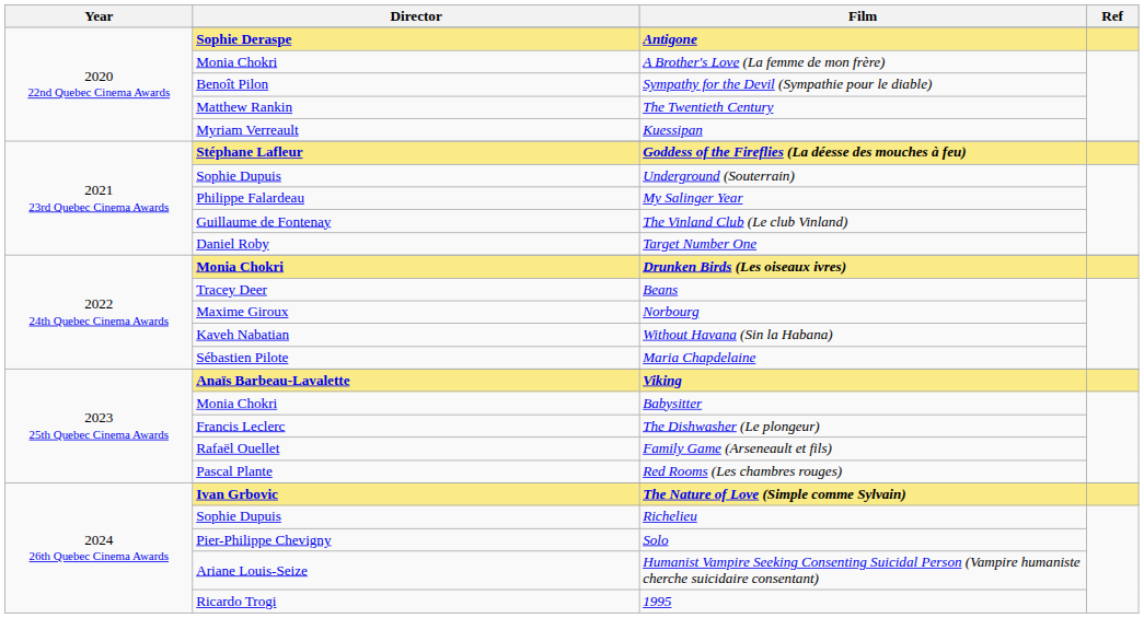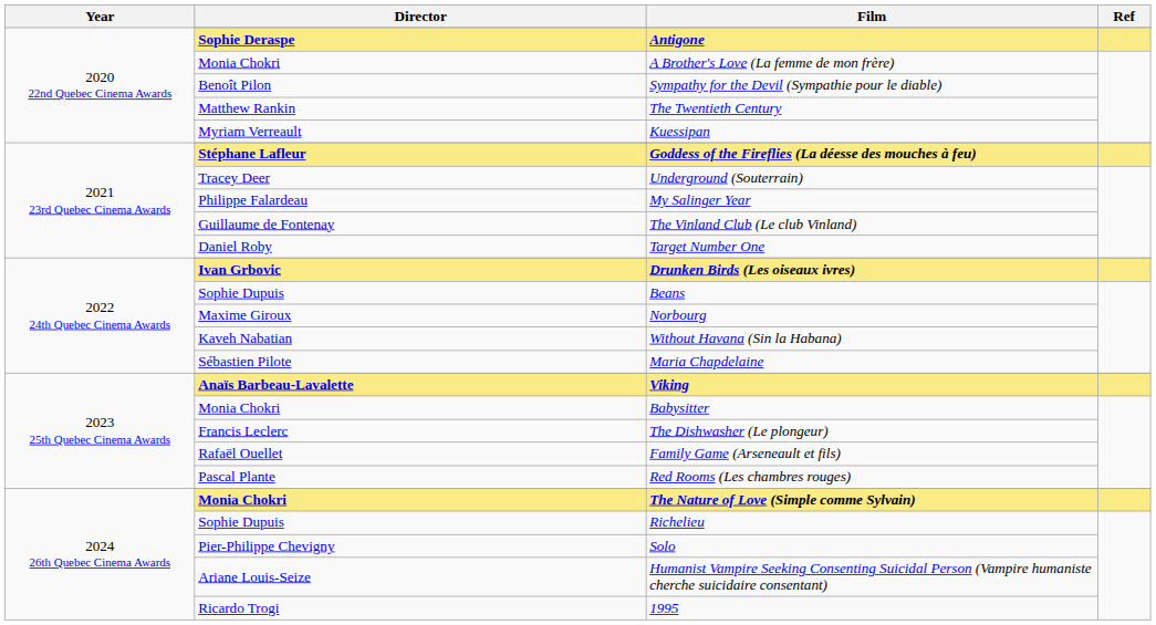Underground (Souterrain) | Director: Sophie Dupuis -> Tracey Deer
Drunken Birds (Les oiseaux ivres) | Director: Monia Chokri -> Ivan Grbovic
Beans | Director: Tracey Deer -> Sophie Dupuis
The Nature of Love (Simple comme Sylvain) | Director: Ivan Grbovic -> Monia Chokri
